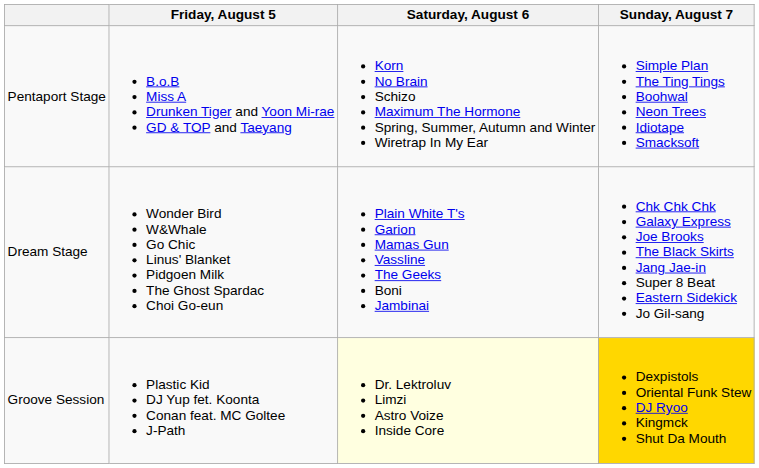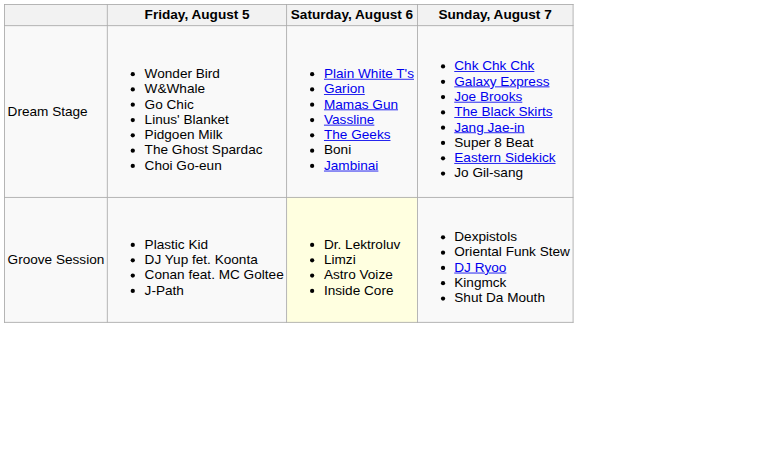- row: Pentaport Stage | B.o.B Miss A Drunken Tiger and Yoon Mi-rae GD & TOP and Taeyang | Korn No Brain Schizo Maximum The Hormone Spring, Summer, Autumn and Winter Wiretrap In My Ear | Simple Plan The Ting Tings Boohwal Neon Trees Idiotape Smacksoft
Groove Session | Sunday, August 7: gold background -> no background
